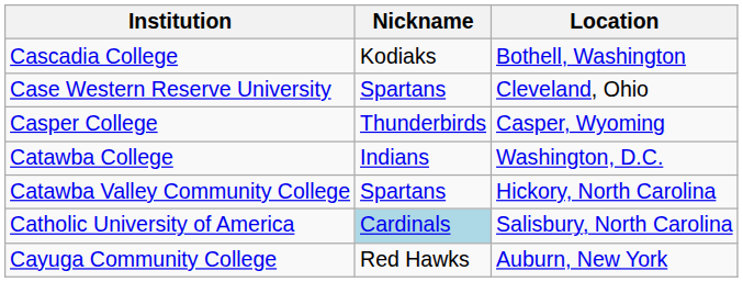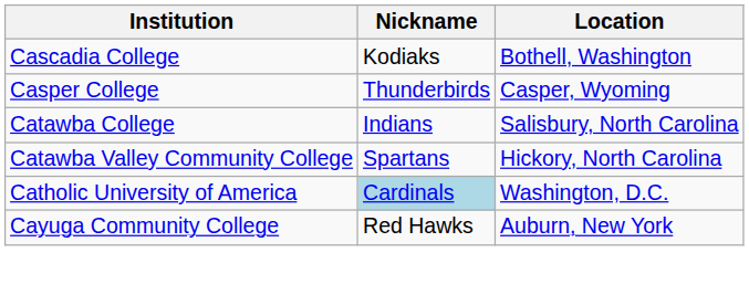- row: Case Western Reserve University | Spartans | Cleveland, Ohio
Catawba College | Location: Washington, D.C. -> Salisbury, North Carolina
Catholic University of America | Location: Salisbury, North Carolina -> Washington, D.C.
